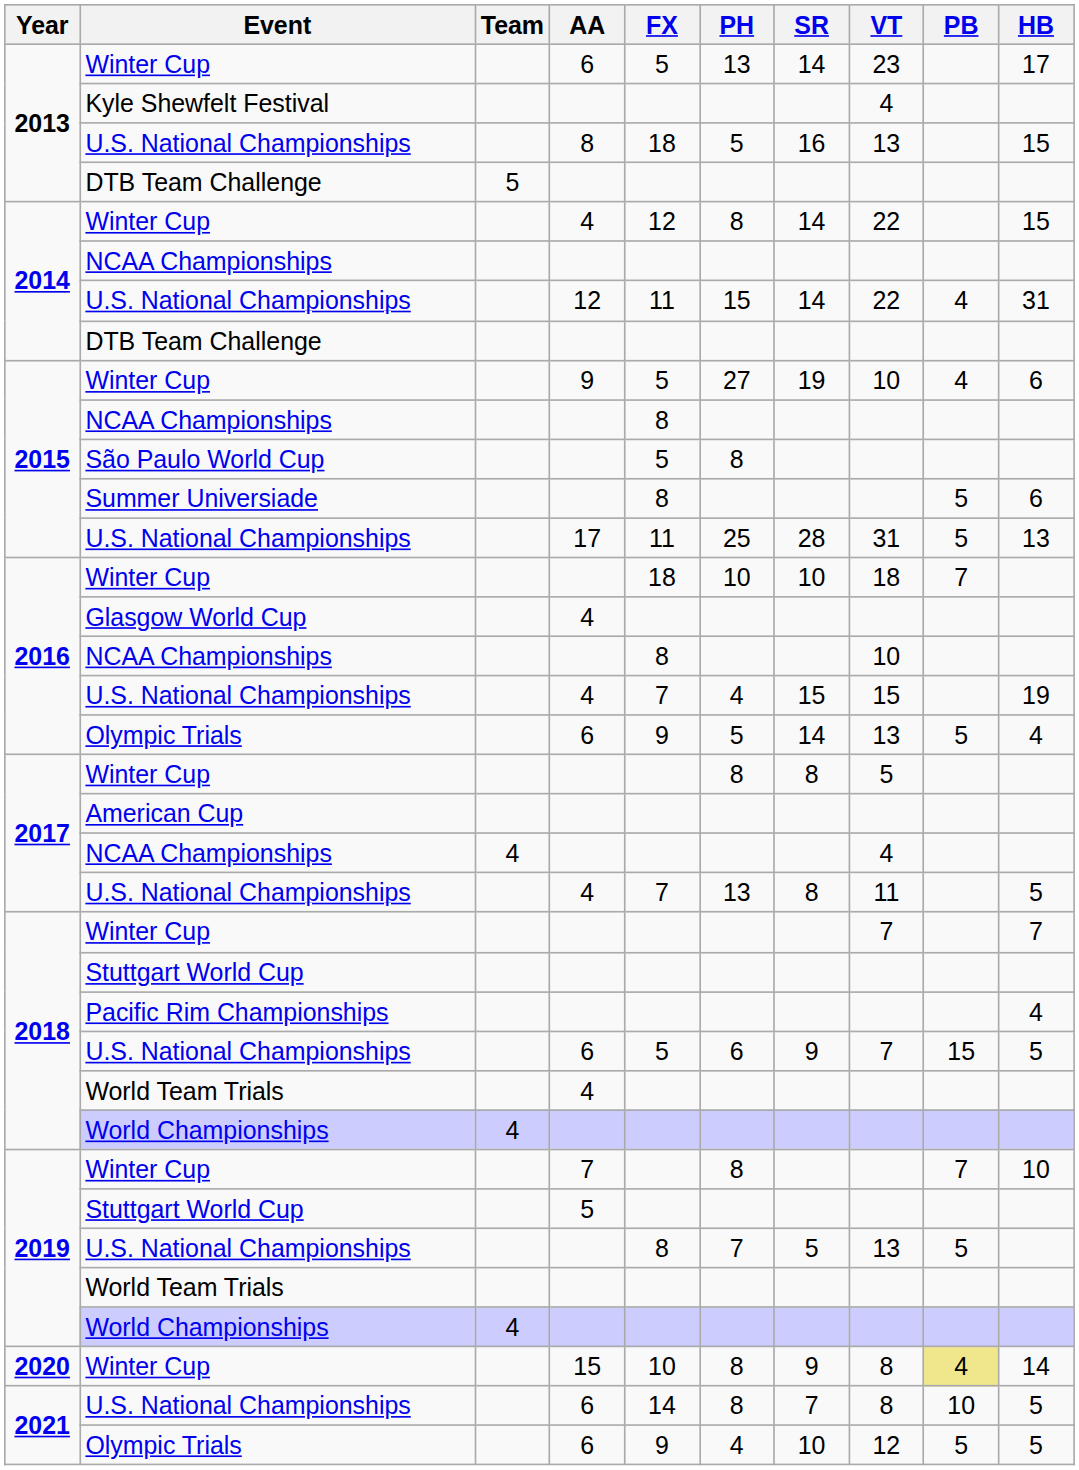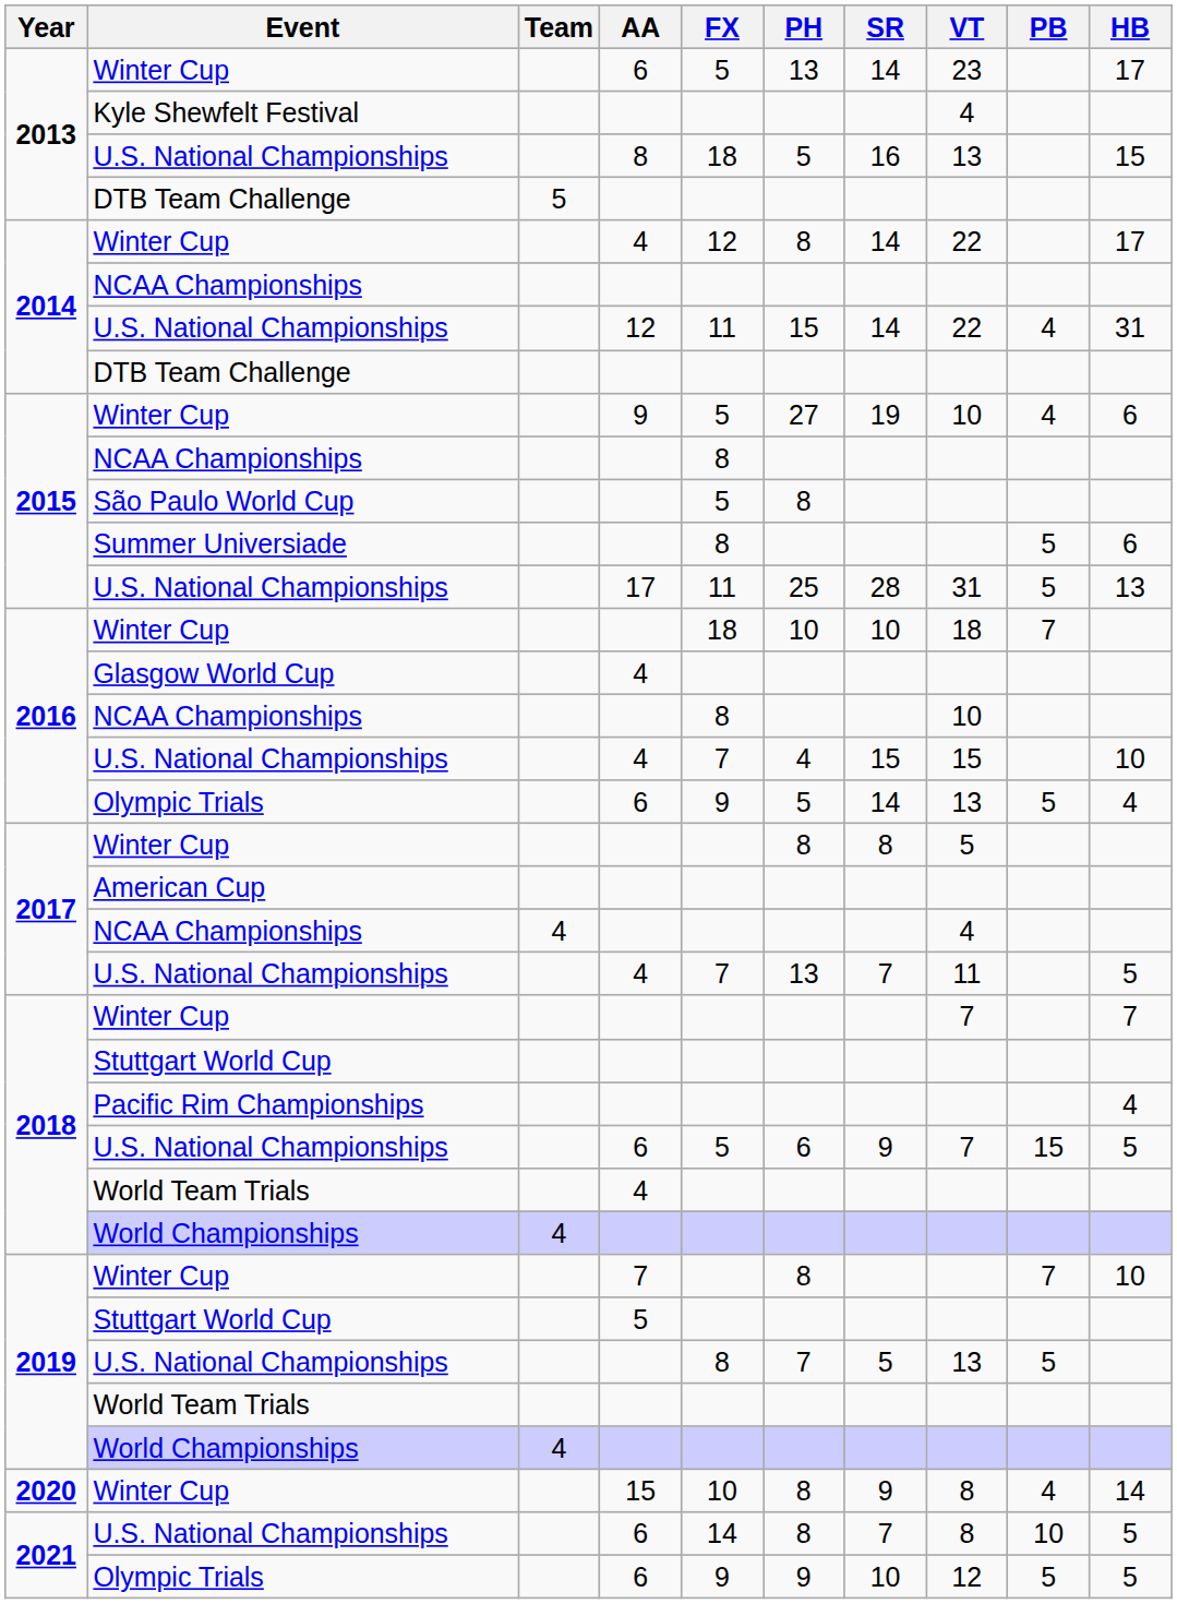2014 / Winter Cup | HB: 15 -> 17
2016 / U.S. National Championships | HB: 19 -> 10
2017 / U.S. National Championships | SR: 8 -> 7
2020 / Winter Cup | PB: khaki background -> no background
2021 / Olympic Trials | PH: 4 -> 9
